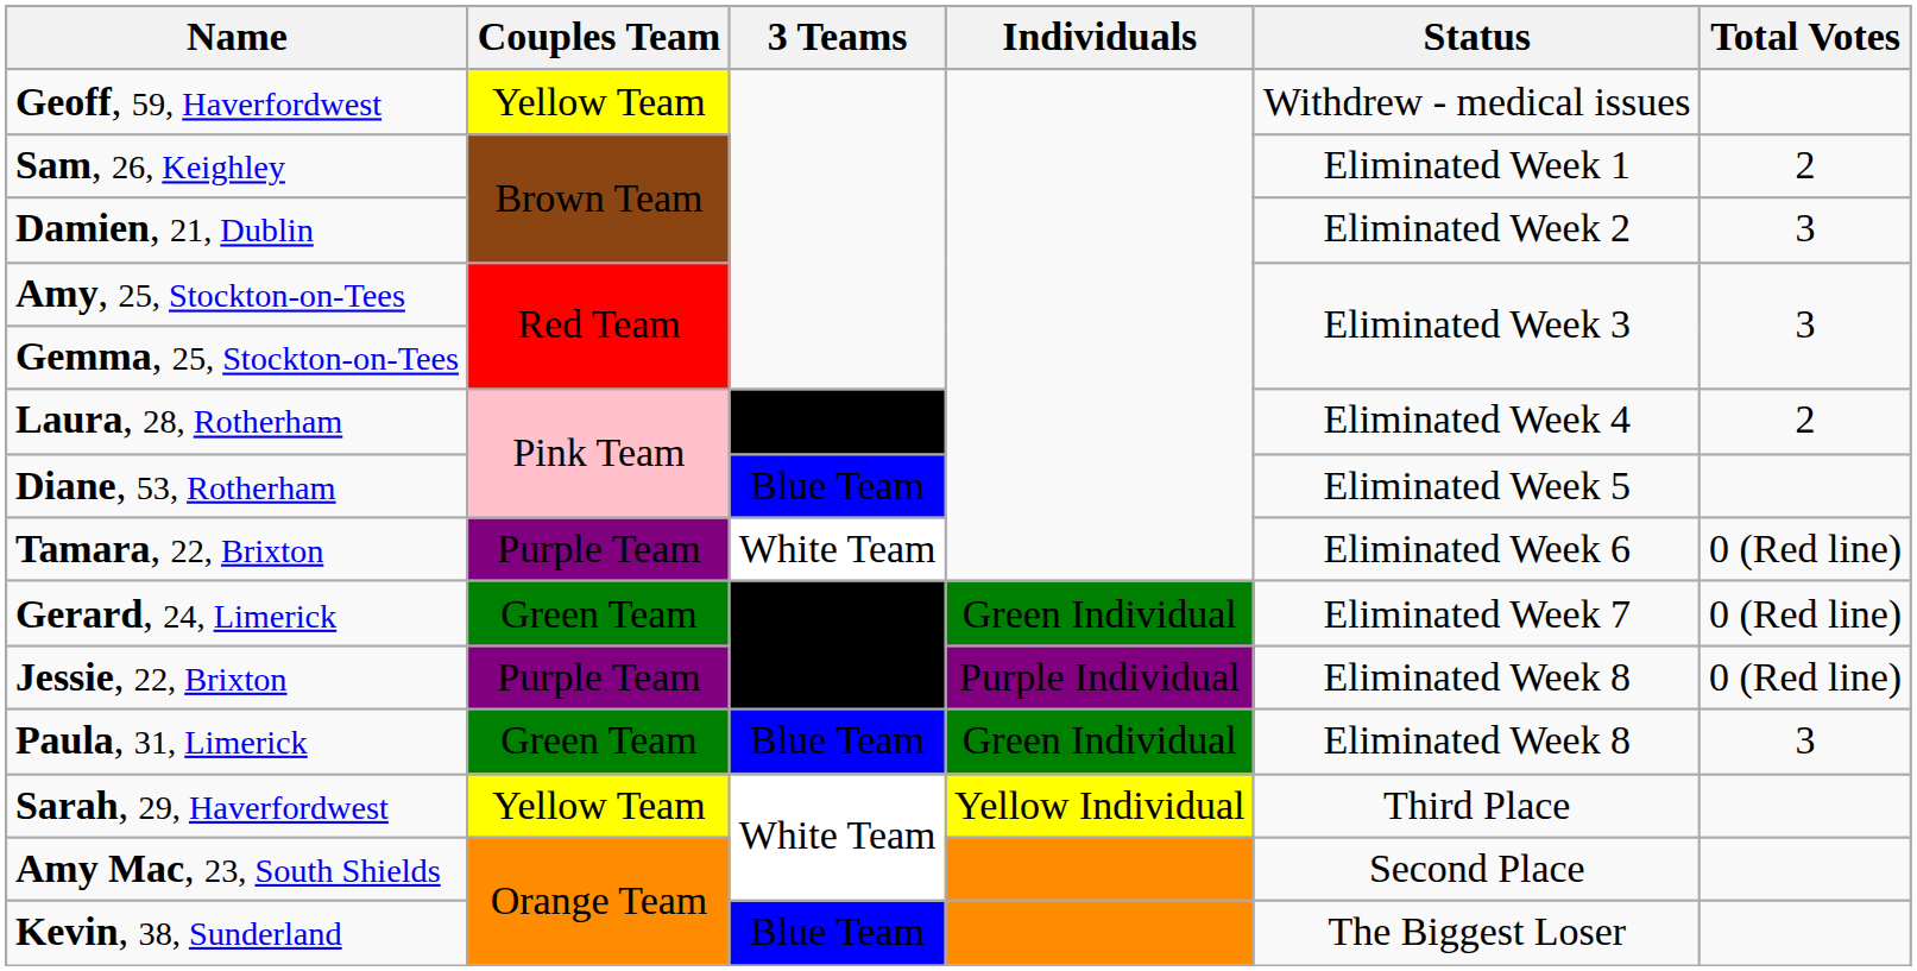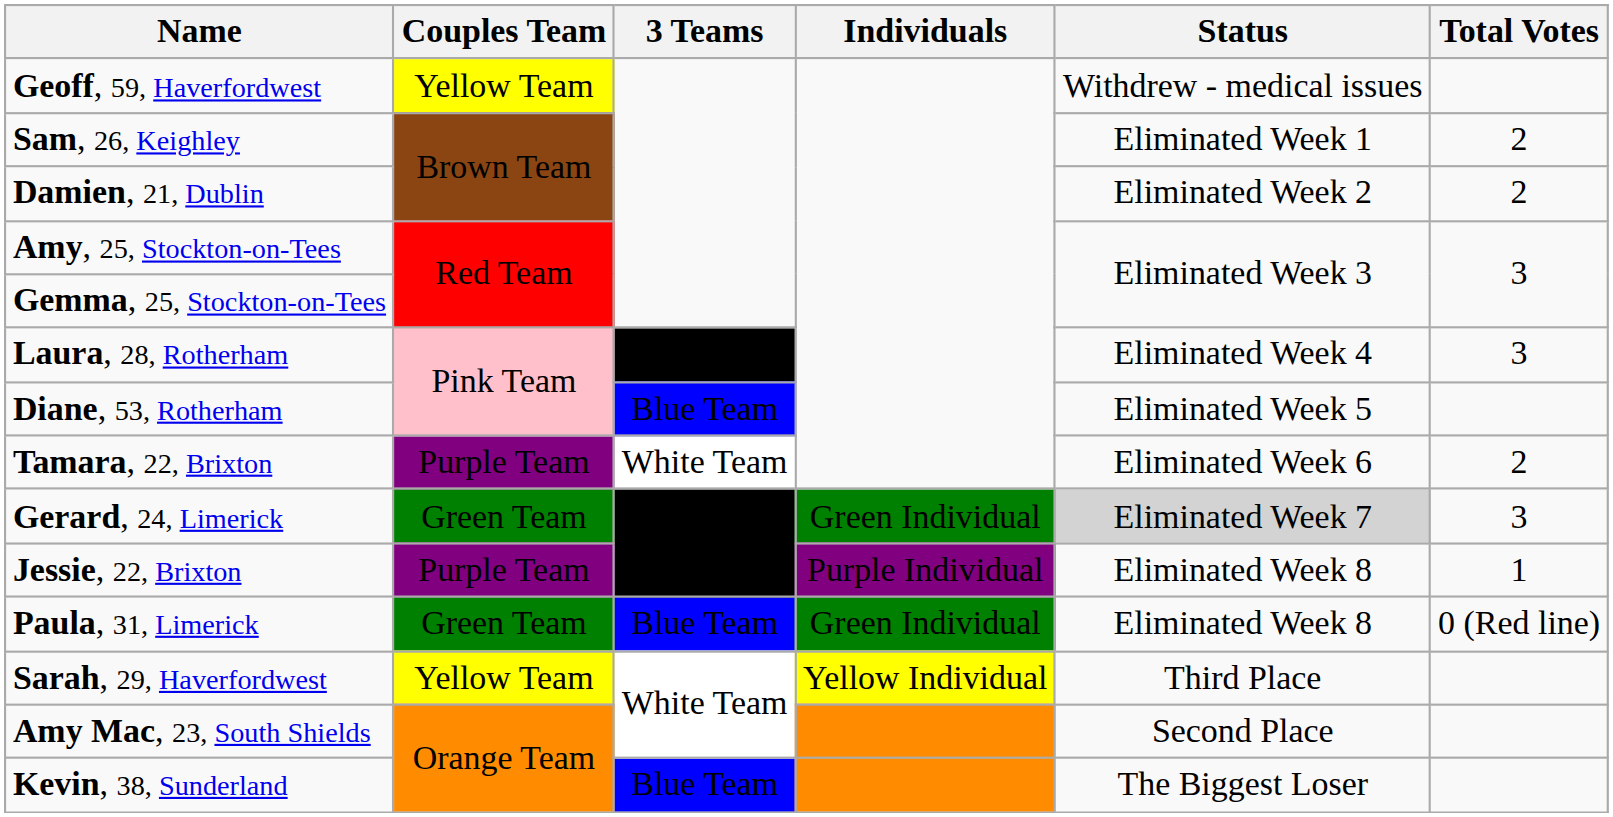Damien, 21, Dublin | Total Votes: 3 -> 2
Laura, 28, Rotherham | Total Votes: 2 -> 3
Tamara, 22, Brixton | Total Votes: 0 (Red line) -> 2
Gerard, 24, Limerick | Status: no background -> lightgrey background
Gerard, 24, Limerick | Total Votes: 0 (Red line) -> 3
Jessie, 22, Brixton | Total Votes: 0 (Red line) -> 1
Paula, 31, Limerick | Total Votes: 3 -> 0 (Red line)
